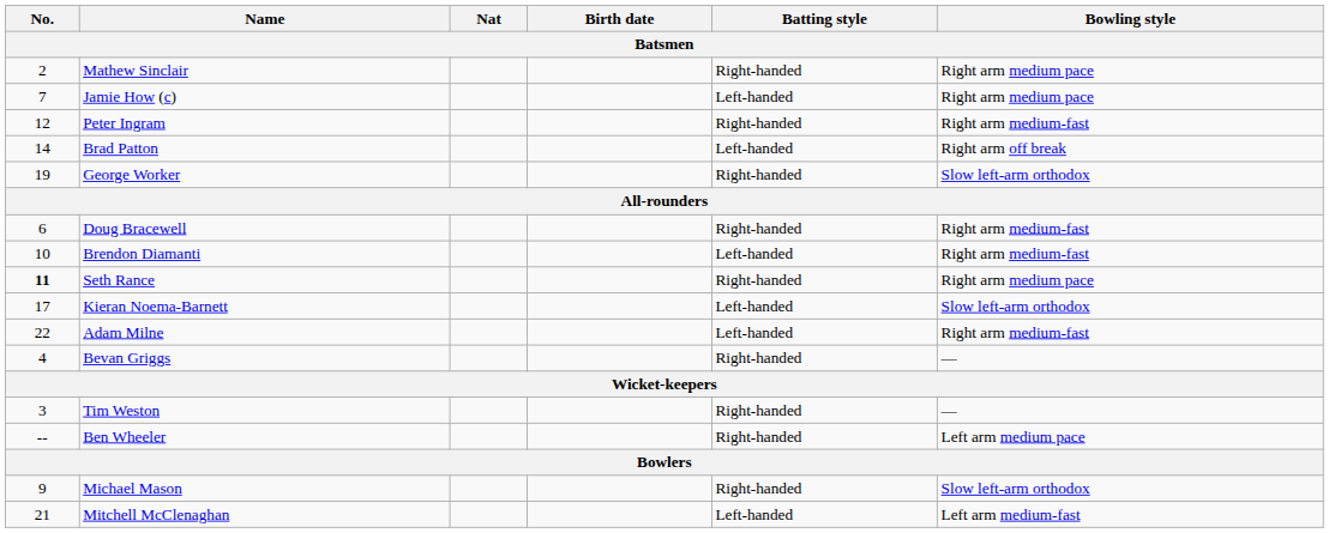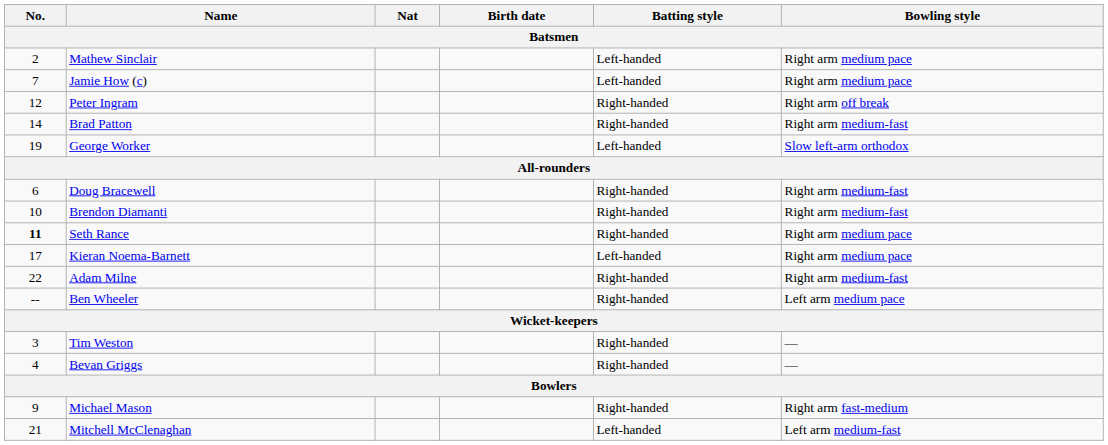Mathew Sinclair | Batting style: Right-handed -> Left-handed
Peter Ingram | Bowling style: Right arm medium-fast -> Right arm off break
Brad Patton | Batting style: Left-handed -> Right-handed
Brad Patton | Bowling style: Right arm off break -> Right arm medium-fast
George Worker | Batting style: Right-handed -> Left-handed
Brendon Diamanti | Batting style: Left-handed -> Right-handed
Kieran Noema-Barnett | Bowling style: Slow left-arm orthodox -> Right arm medium pace
Adam Milne | Batting style: Left-handed -> Right-handed
rows swapped: Ben Wheeler <-> Bevan Griggs
Michael Mason | Bowling style: Slow left-arm orthodox -> Right arm fast-medium
